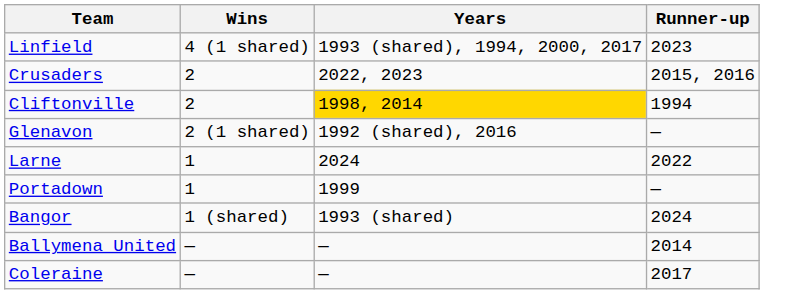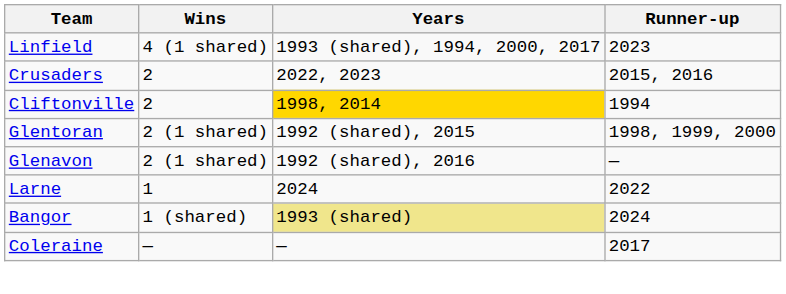+ row: Glentoran | 2 (1 shared) | 1992 (shared), 2015 | 1998, 1999, 2000
- row: Portadown | 1 | 1999 | —
Bangor | Years: no background -> khaki background
- row: Ballymena United | — | — | 2014
